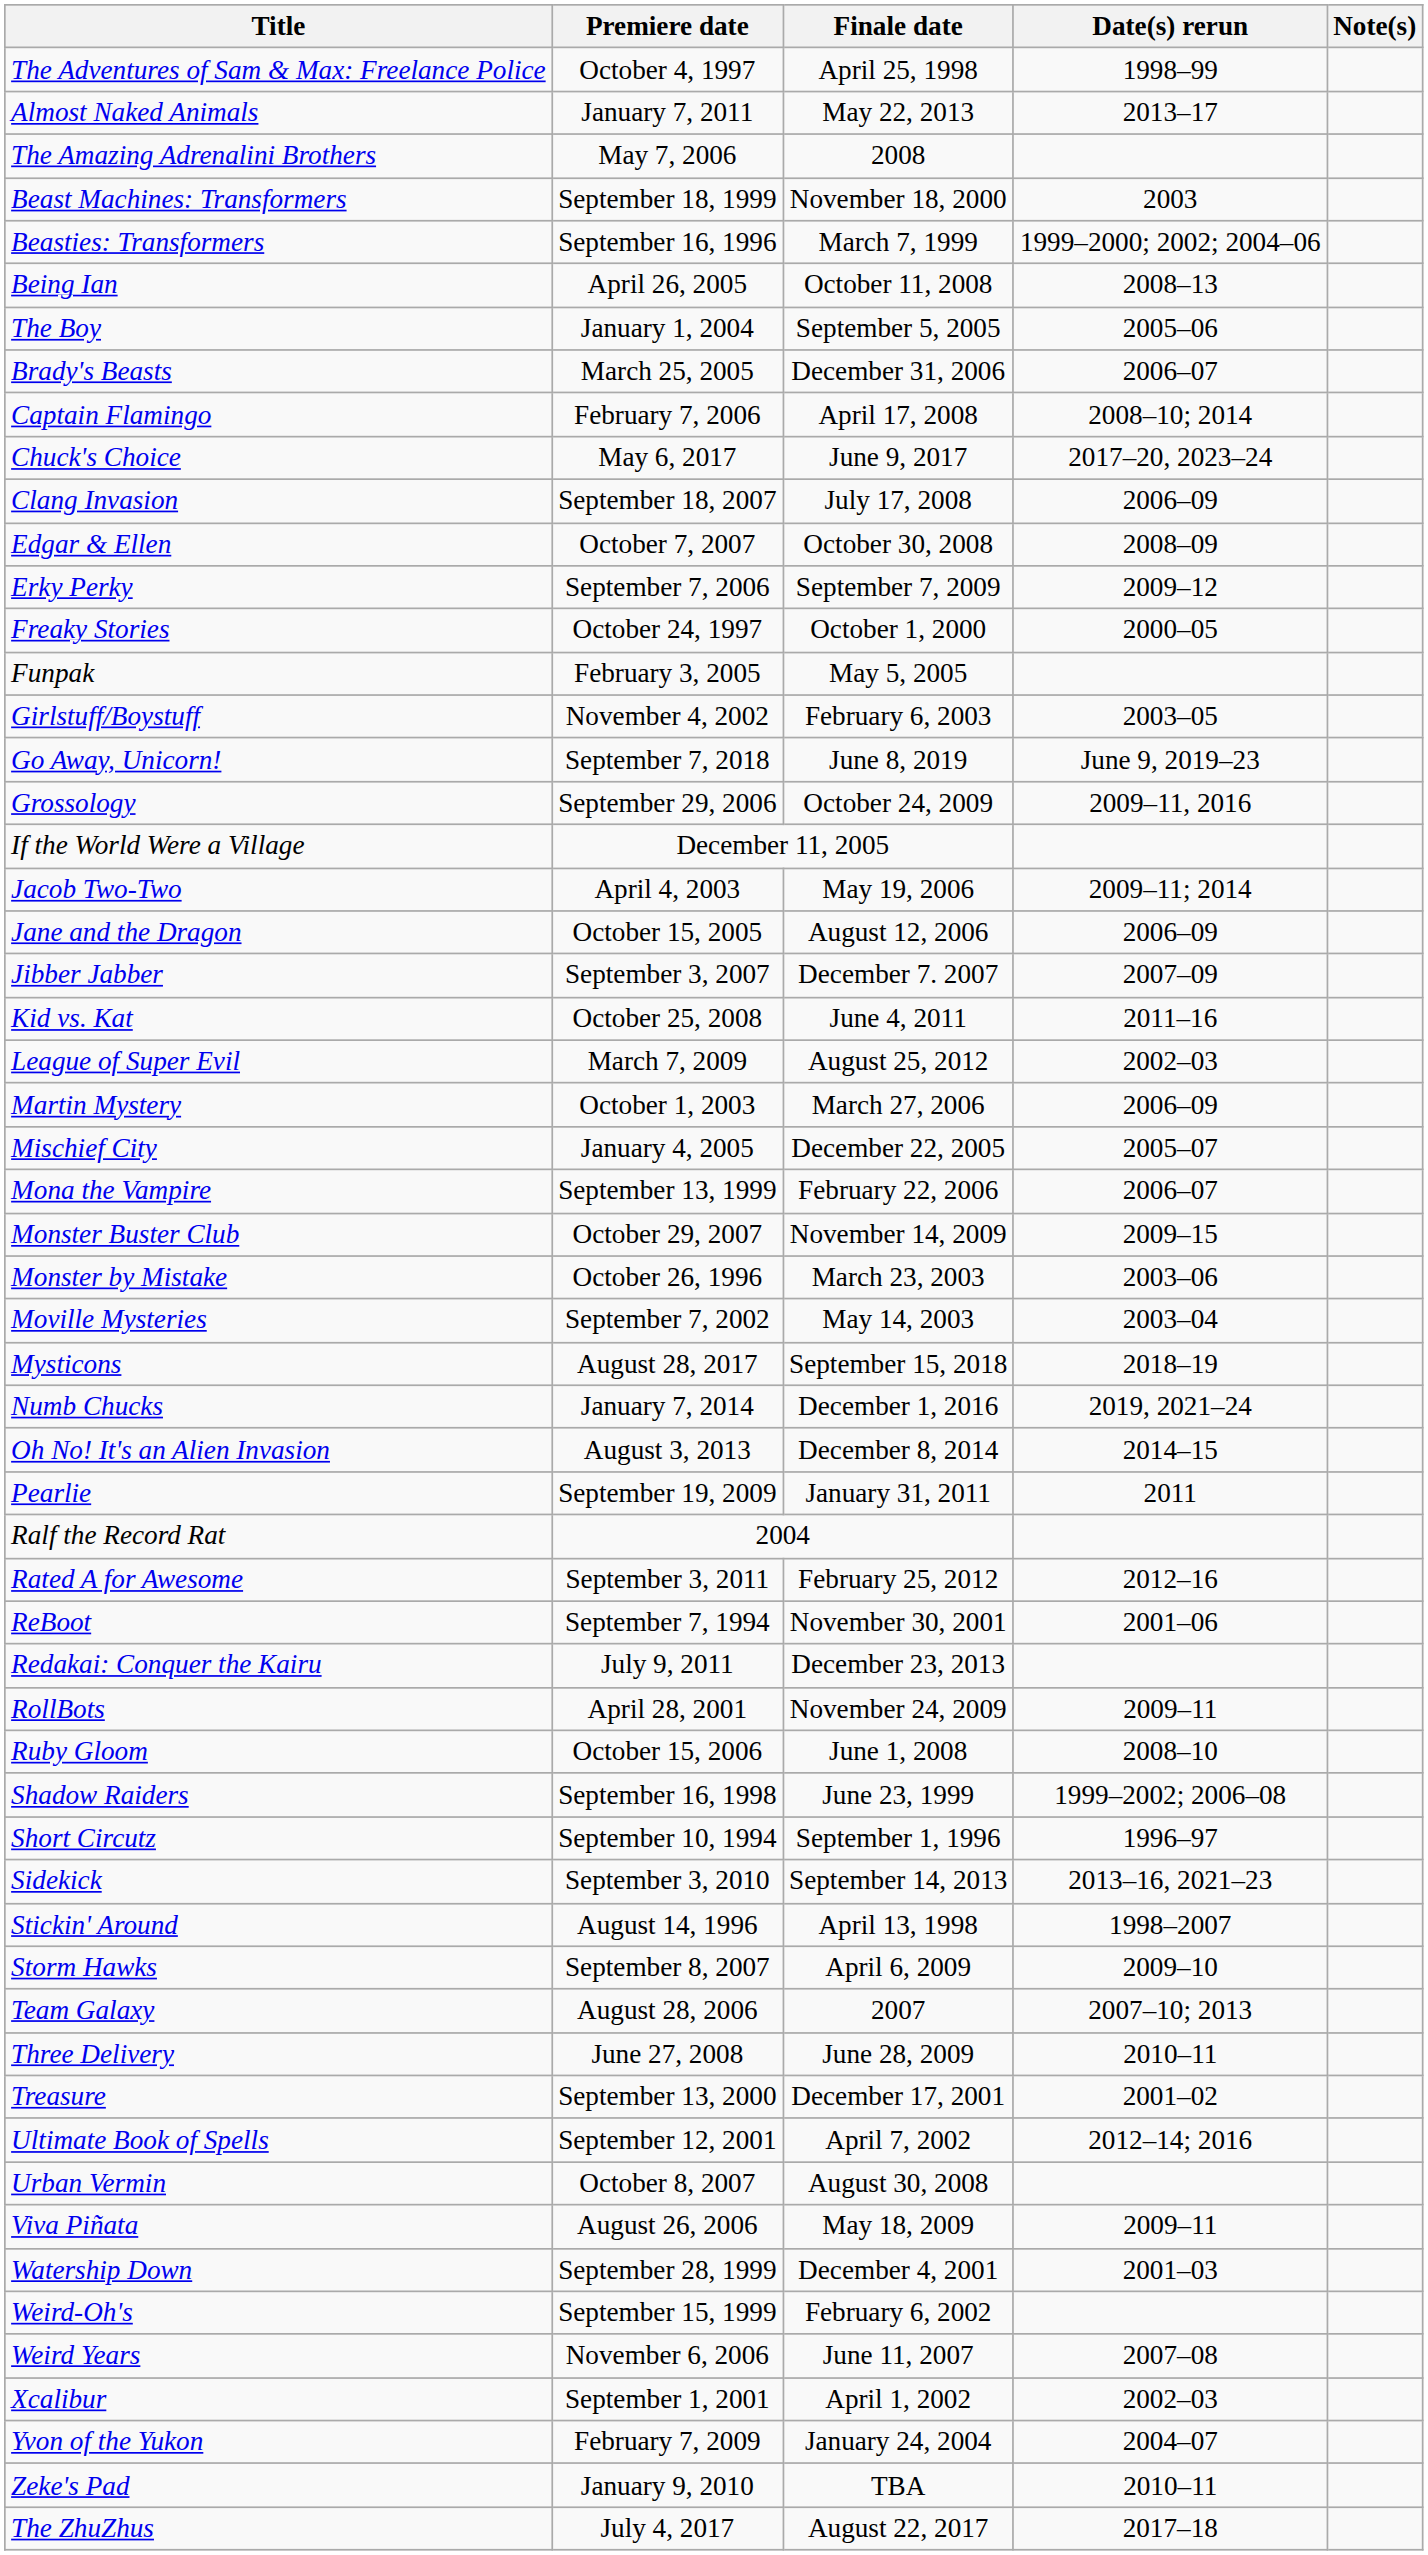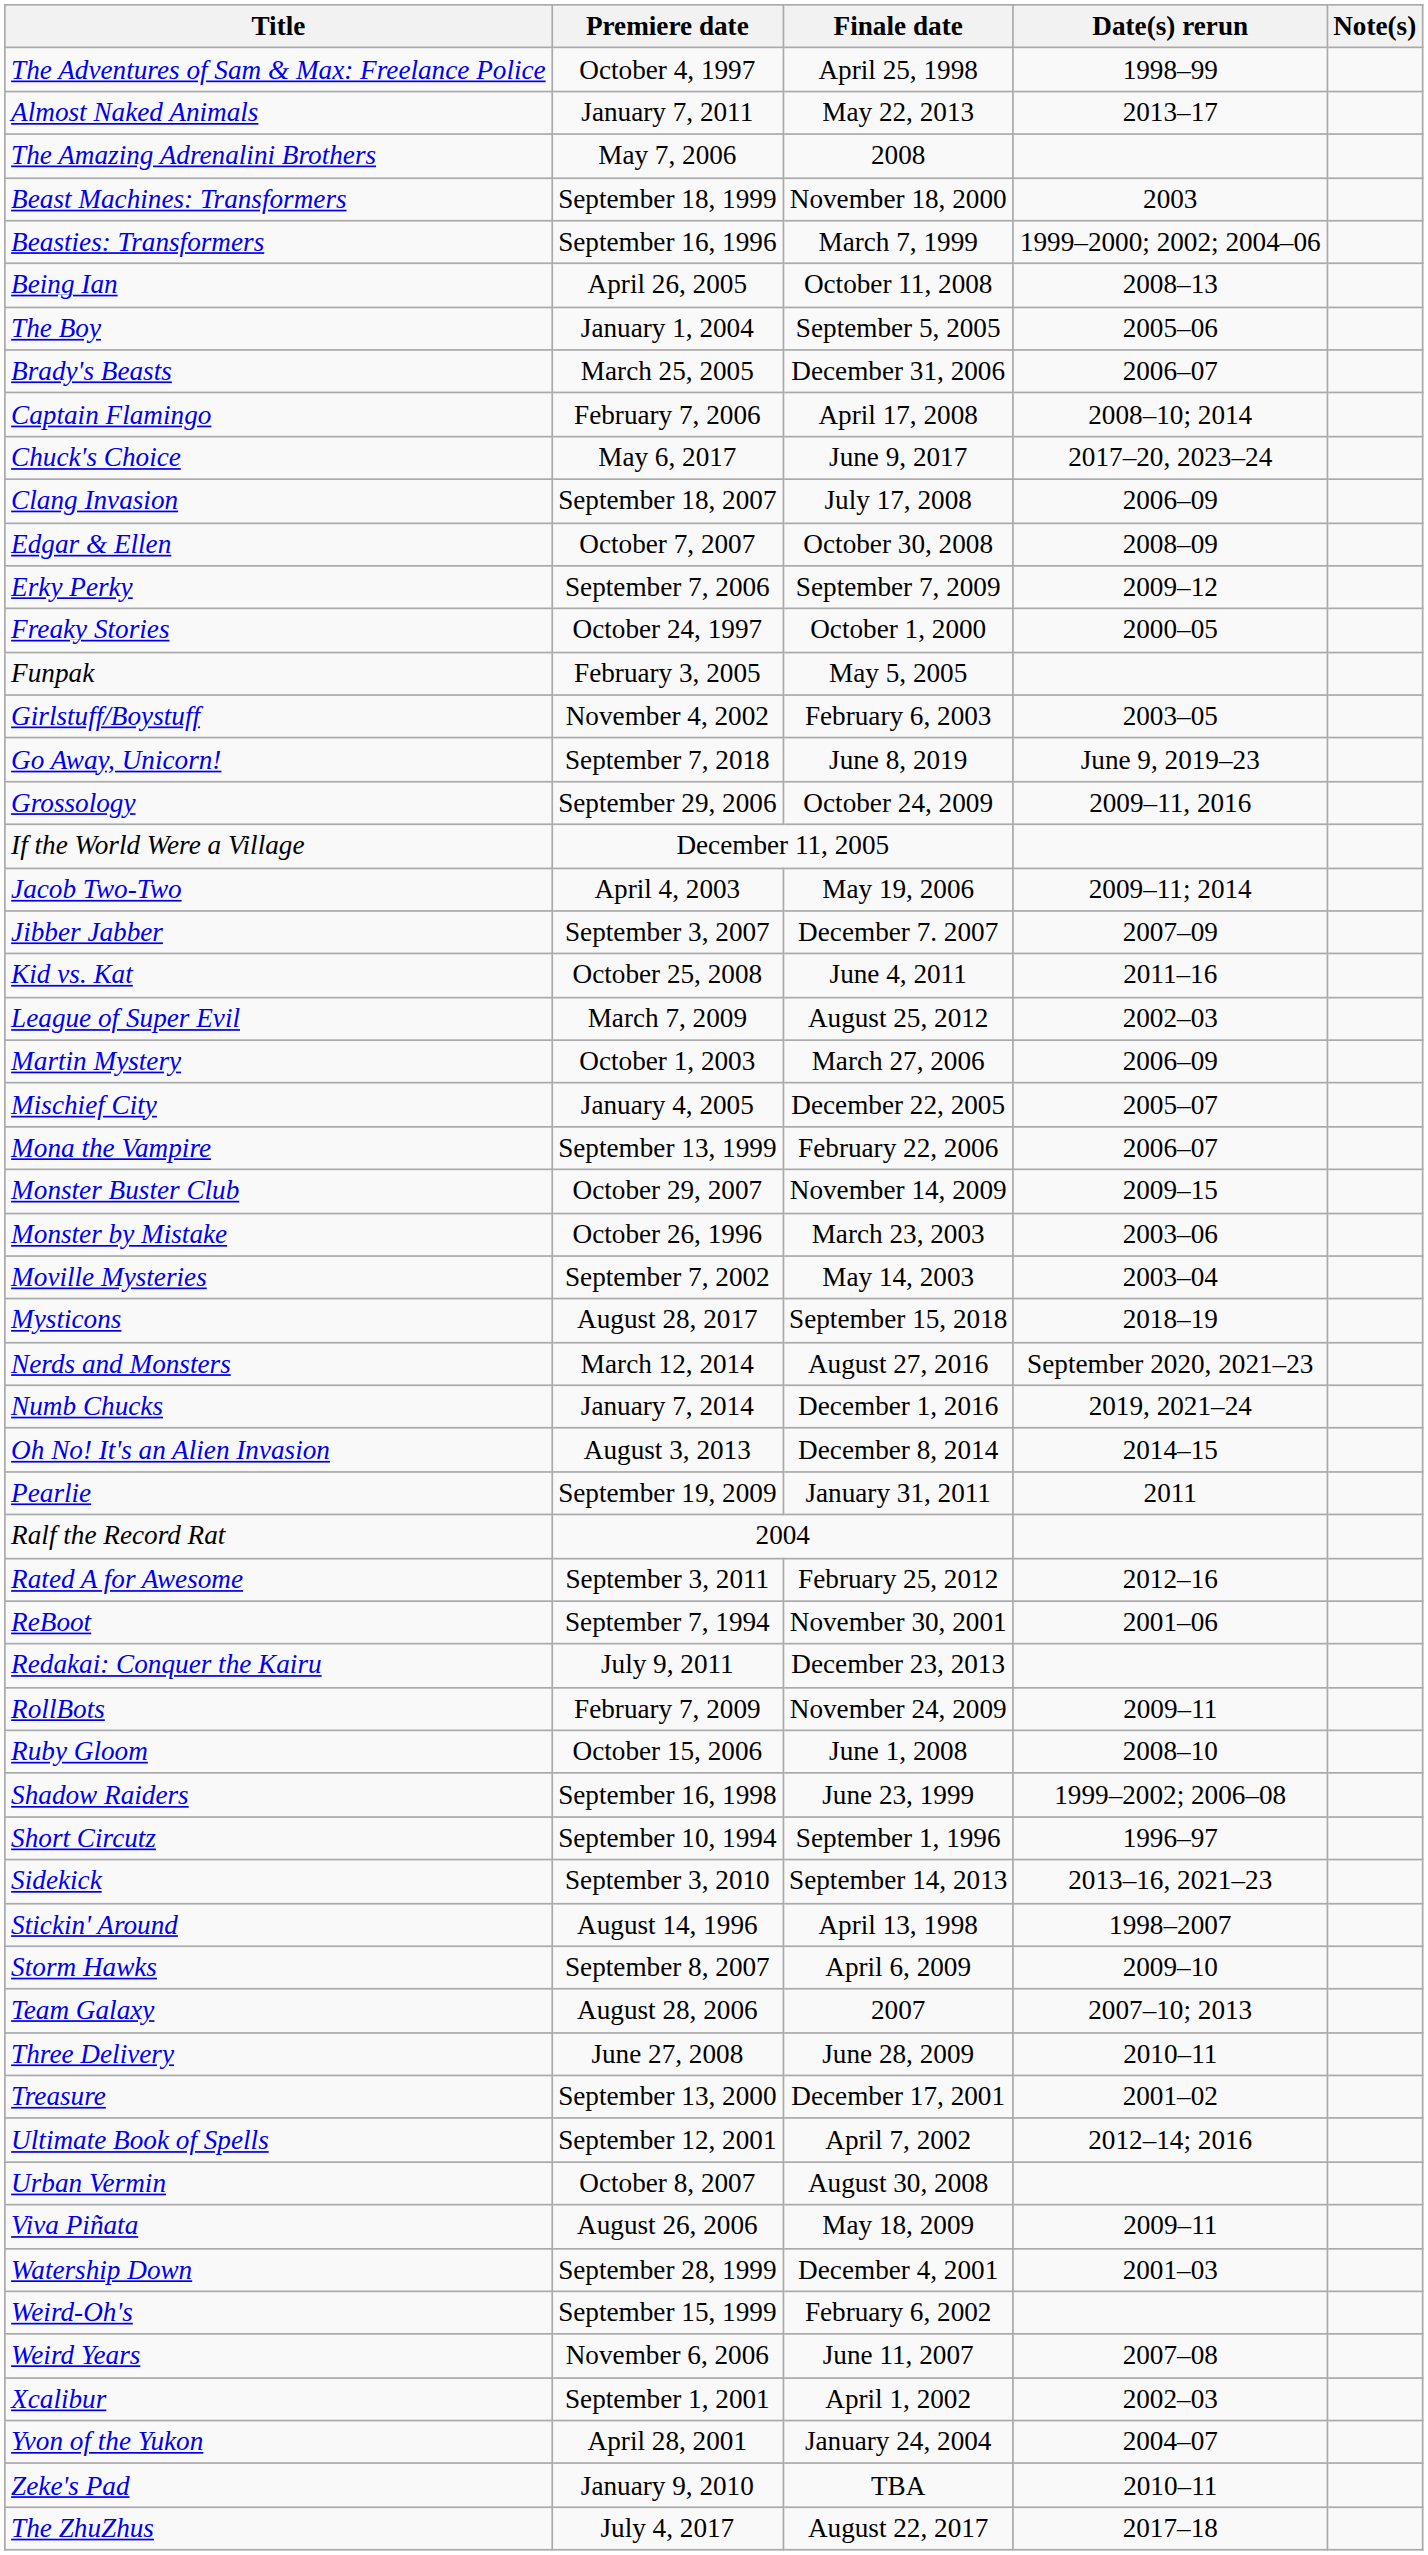- row: Jane and the Dragon | October 15, 2005 | August 12, 2006 | 2006–09
+ row: Nerds and Monsters | March 12, 2014 | August 27, 2016 | September 2020, 2021–23
RollBots | Premiere date: April 28, 2001 -> February 7, 2009
Yvon of the Yukon | Premiere date: February 7, 2009 -> April 28, 2001
